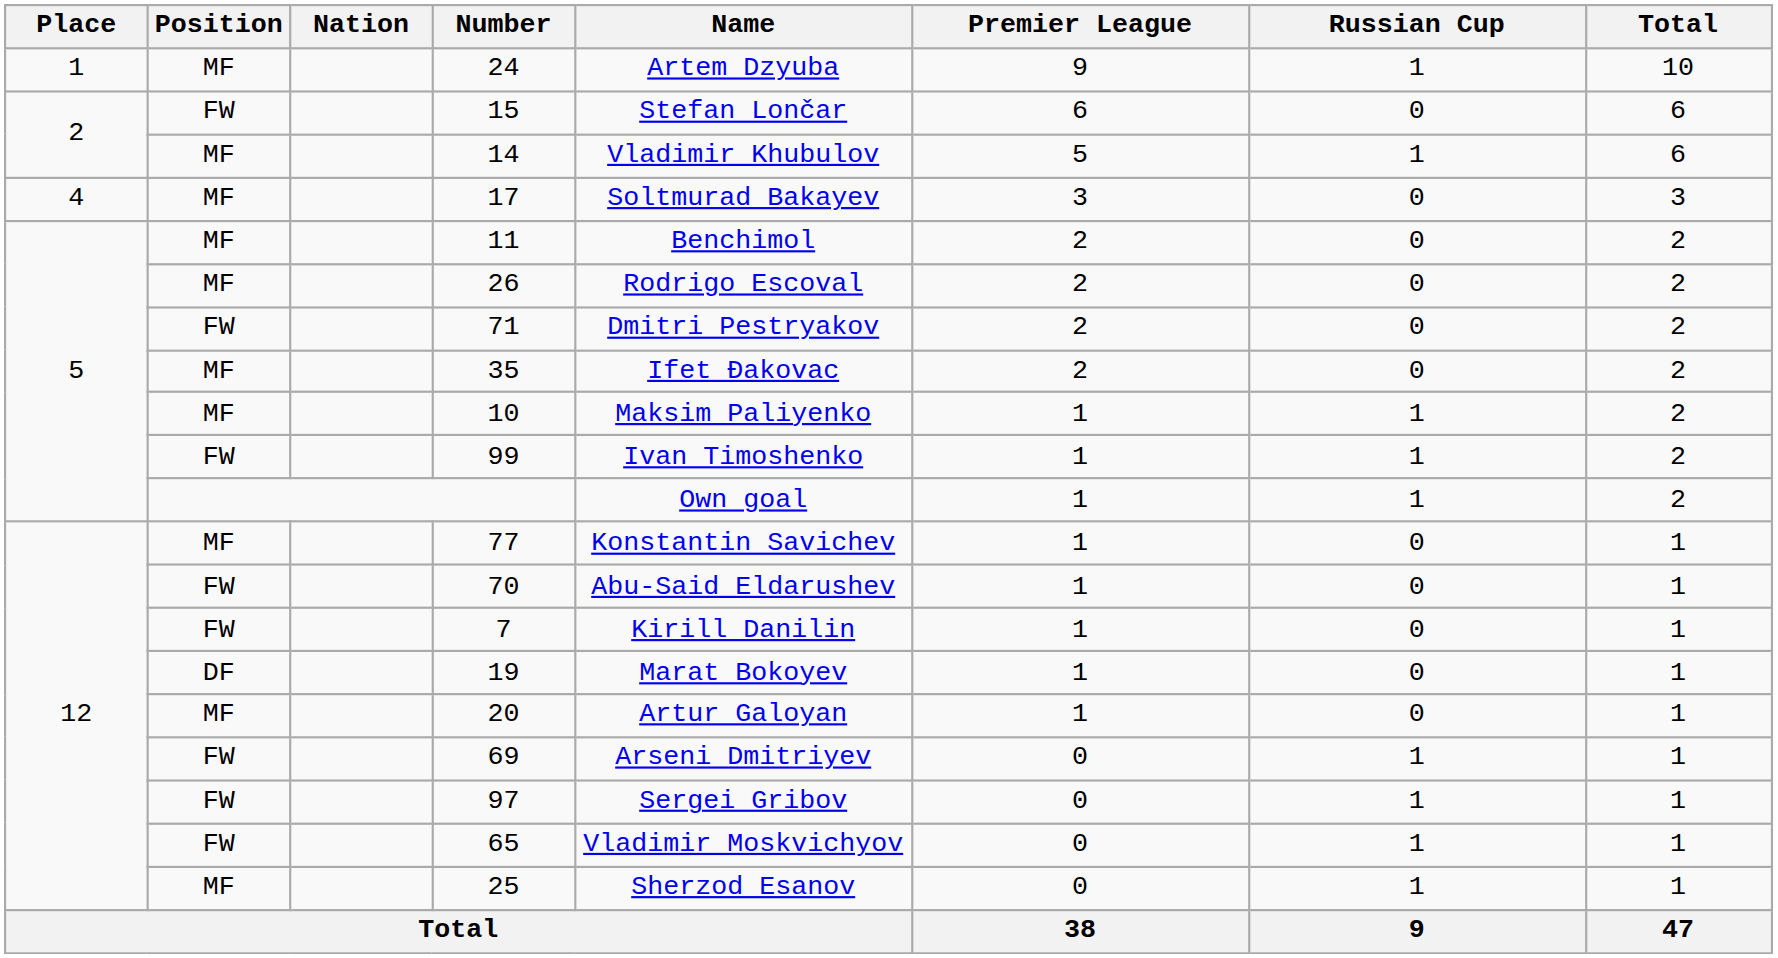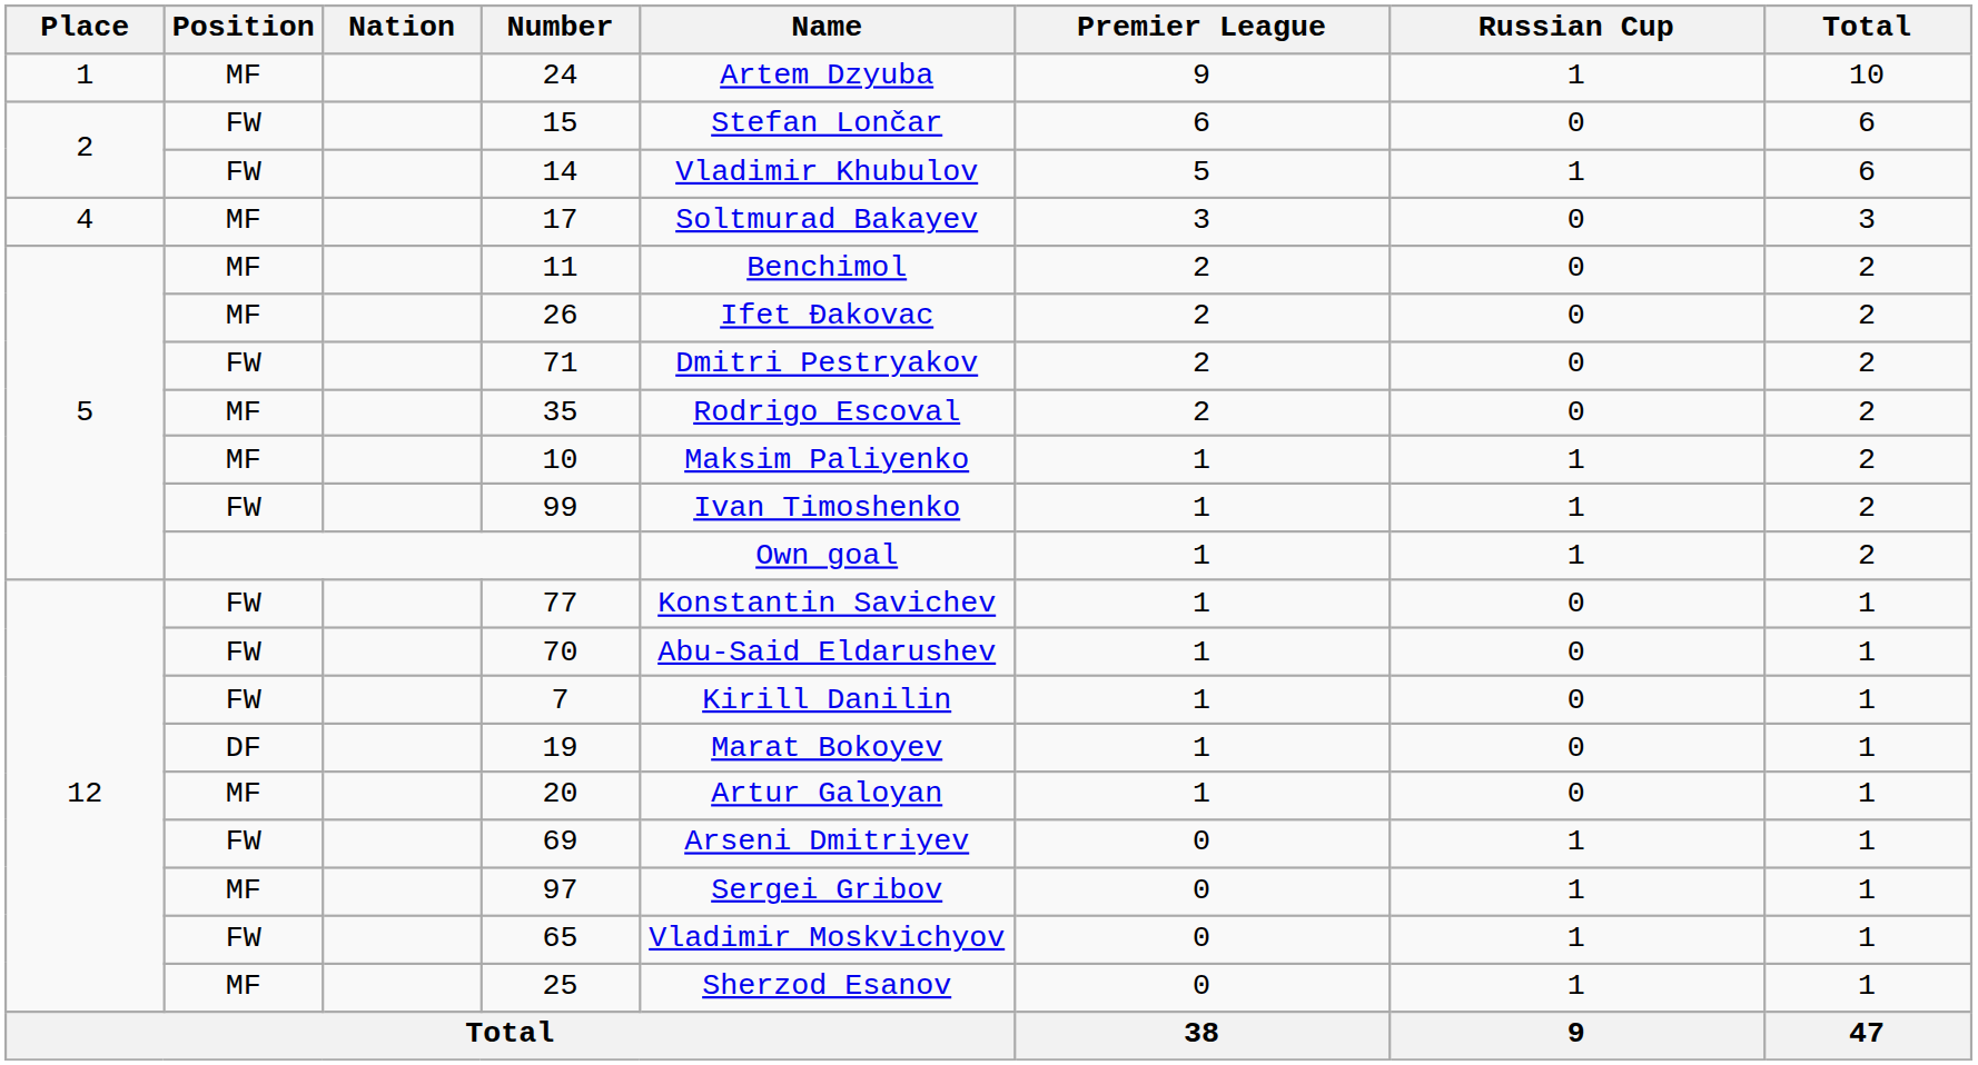14 | Position: MF -> FW
26 | Name: Rodrigo Escoval -> Ifet Đakovac
35 | Name: Ifet Đakovac -> Rodrigo Escoval
77 | Position: MF -> FW
97 | Position: FW -> MF
